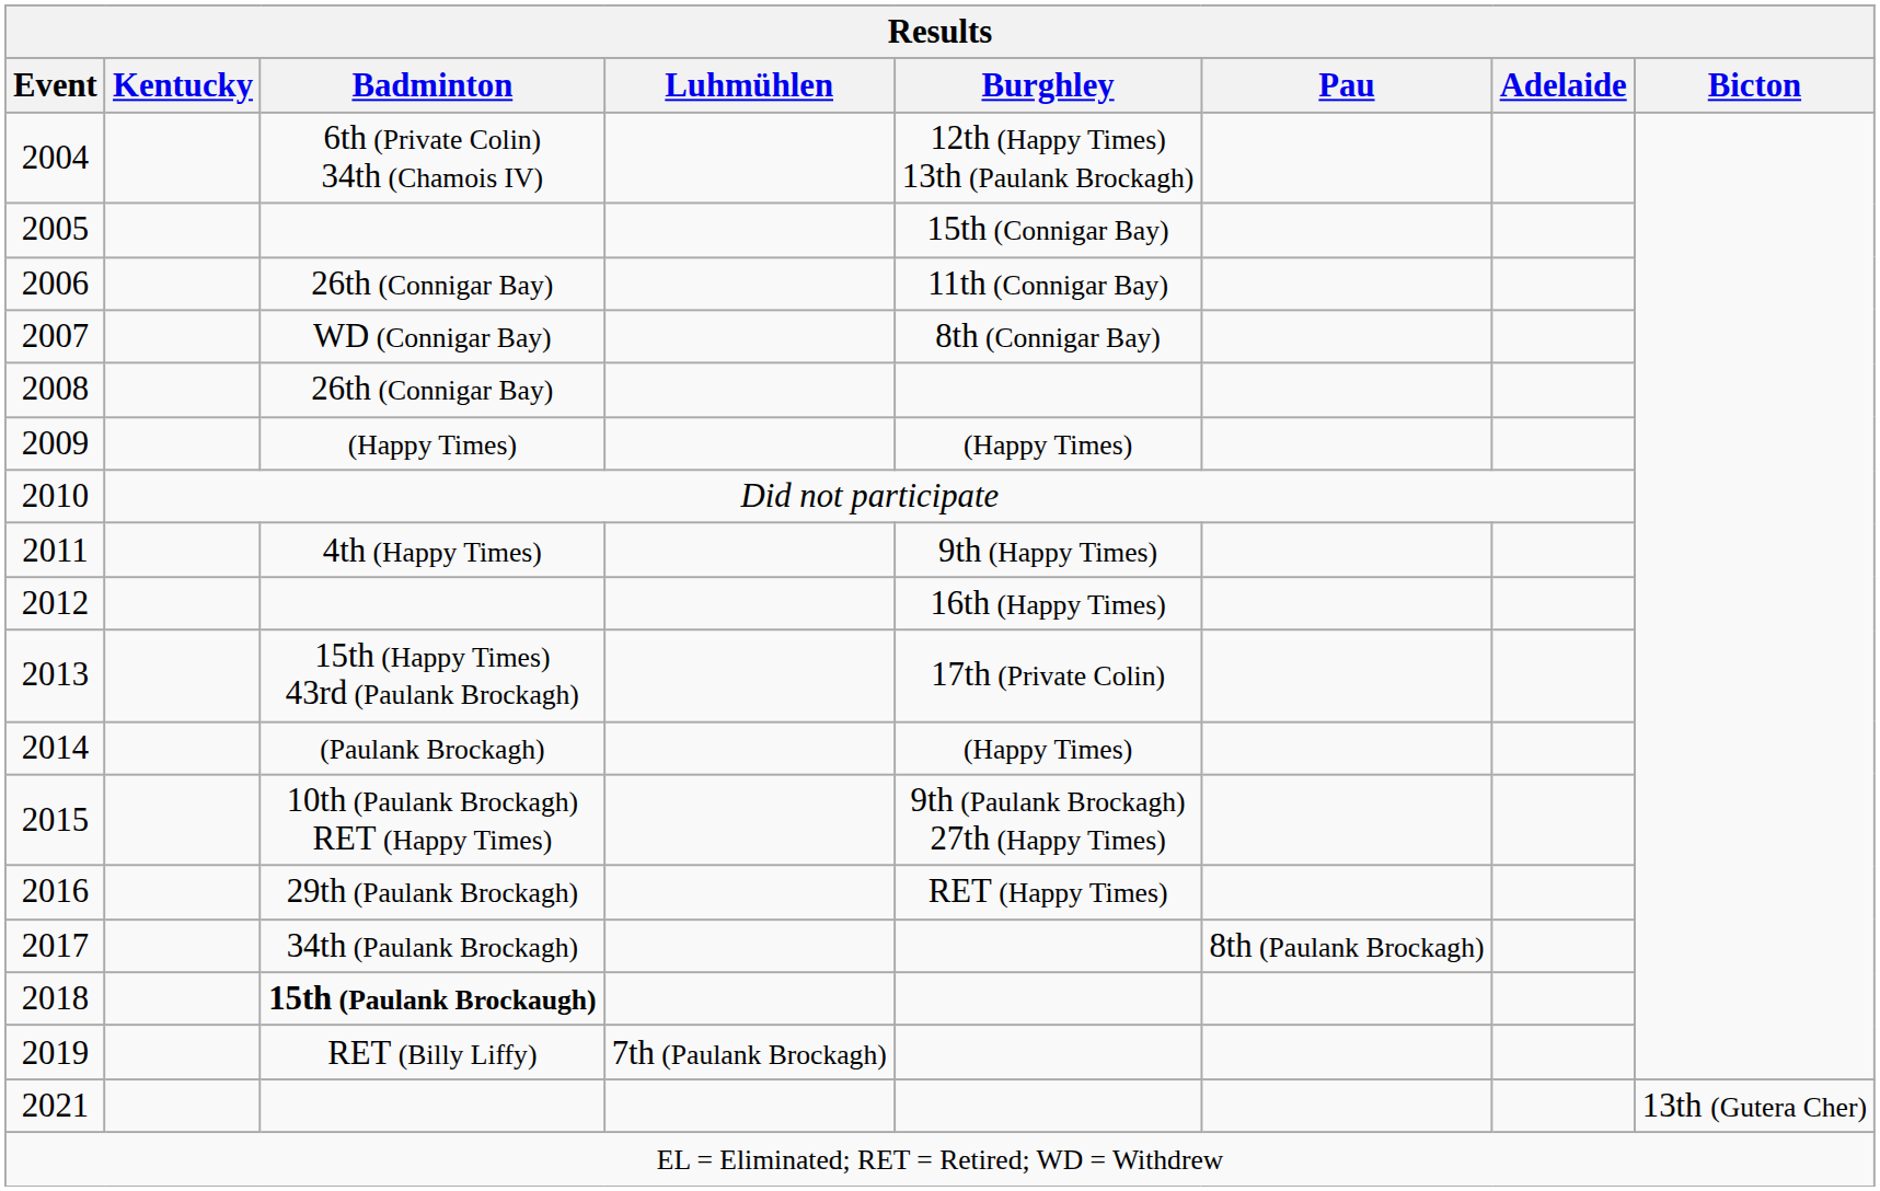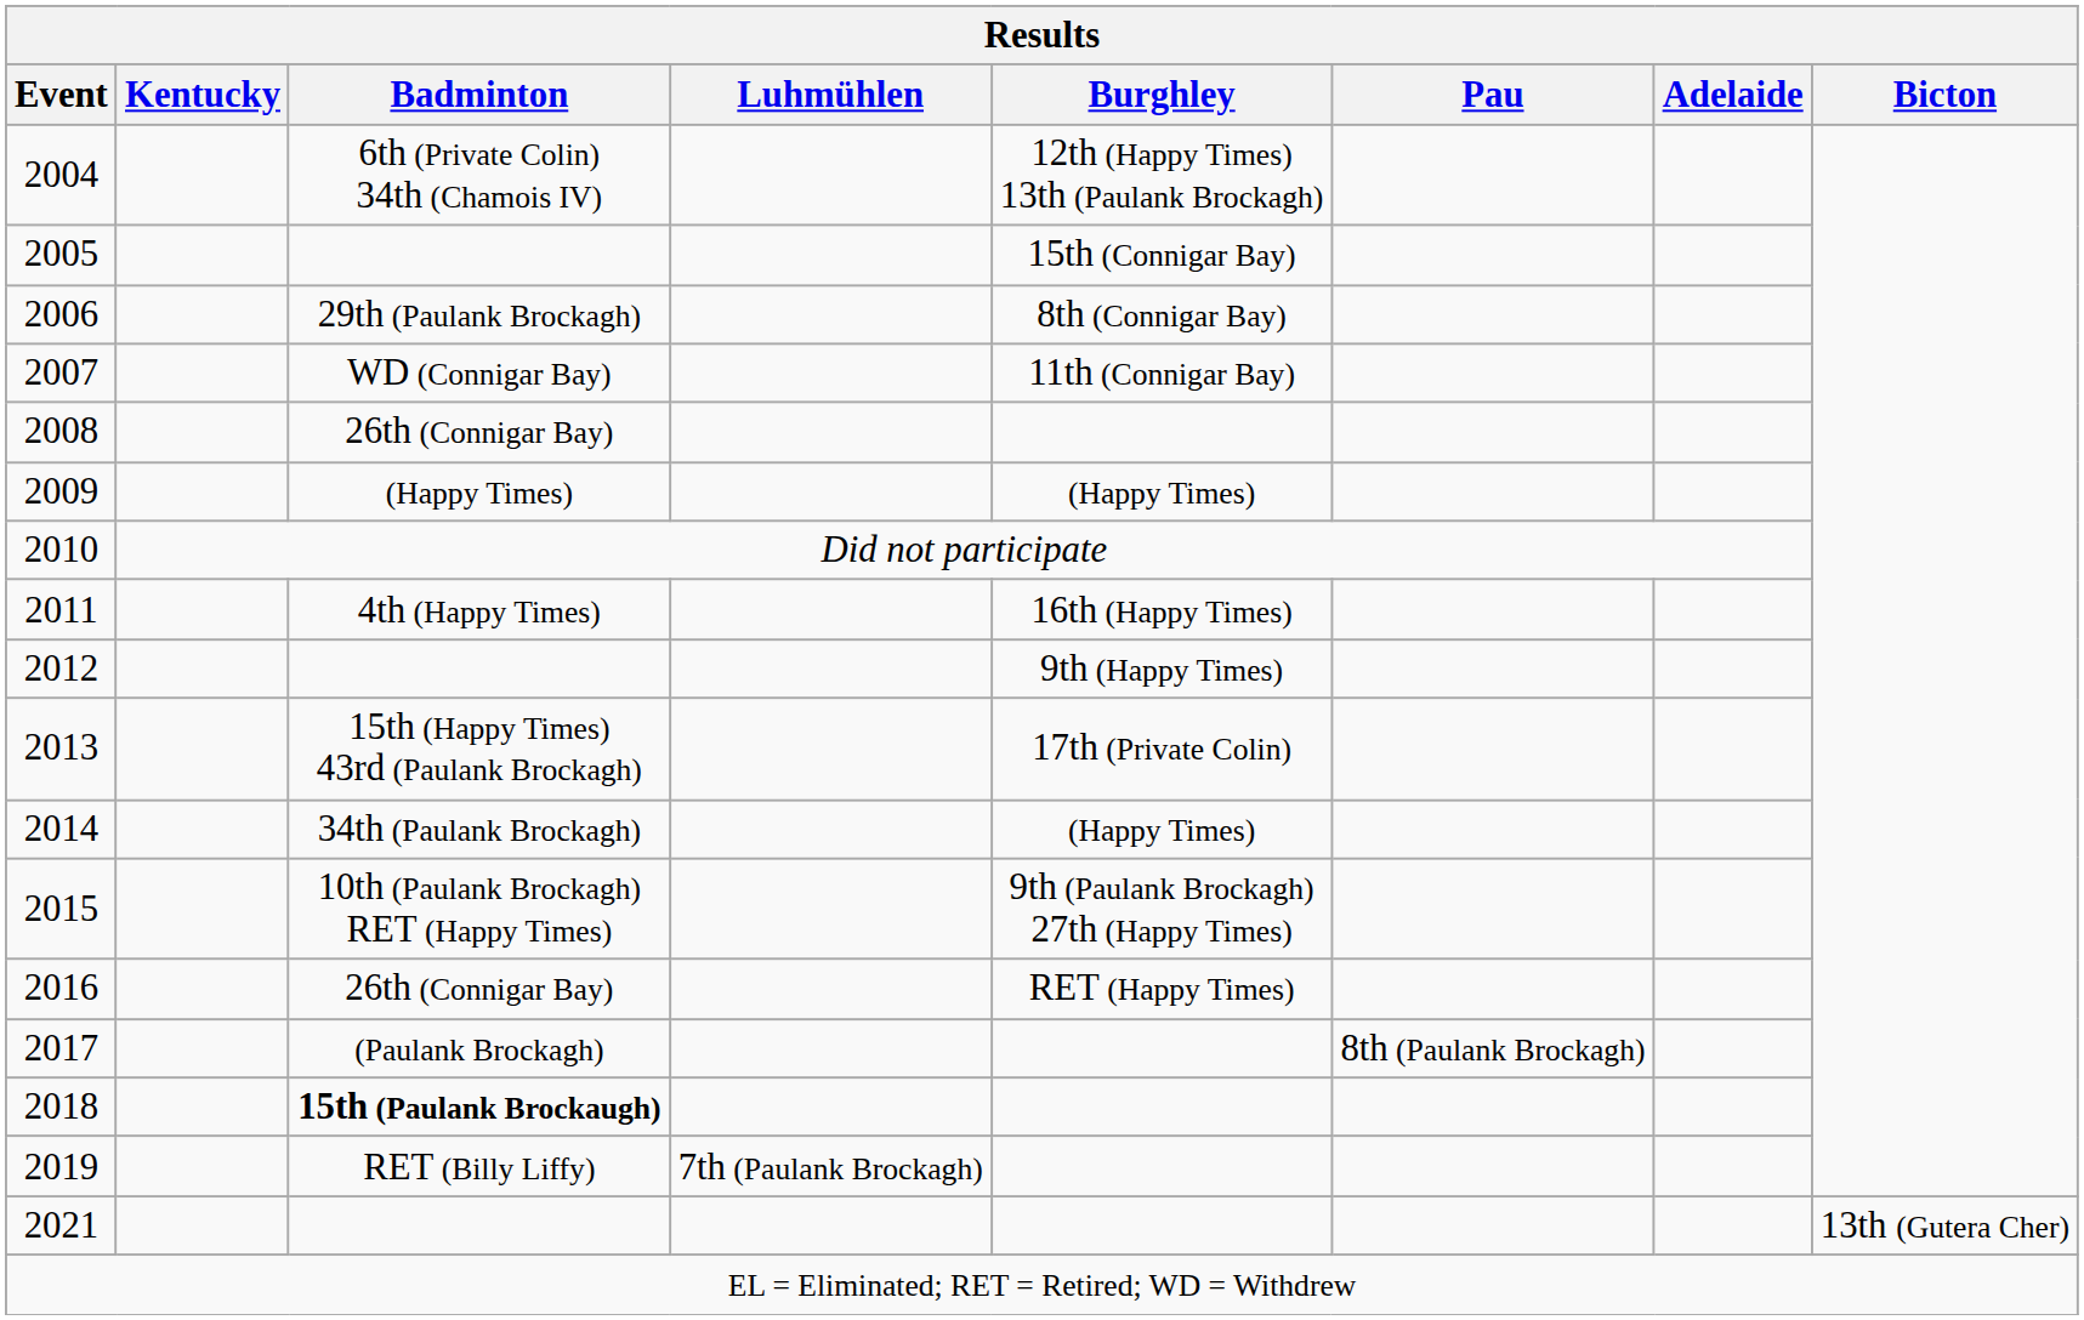2006 | Badminton: 26th (Connigar Bay) -> 29th (Paulank Brockagh)
2006 | Burghley: 11th (Connigar Bay) -> 8th (Connigar Bay)
2007 | Burghley: 8th (Connigar Bay) -> 11th (Connigar Bay)
2011 | Burghley: 9th (Happy Times) -> 16th (Happy Times)
2012 | Burghley: 16th (Happy Times) -> 9th (Happy Times)
2014 | Badminton: (Paulank Brockagh) -> 34th (Paulank Brockagh)
2016 | Badminton: 29th (Paulank Brockagh) -> 26th (Connigar Bay)
2017 | Badminton: 34th (Paulank Brockagh) -> (Paulank Brockagh)
